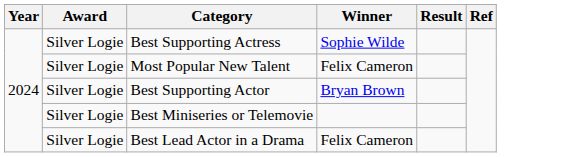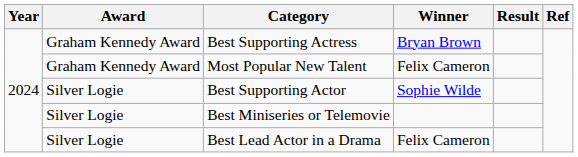Best Supporting Actress | Award: Silver Logie -> Graham Kennedy Award
Best Supporting Actress | Winner: Sophie Wilde -> Bryan Brown
Most Popular New Talent | Award: Silver Logie -> Graham Kennedy Award
Best Supporting Actor | Winner: Bryan Brown -> Sophie Wilde
